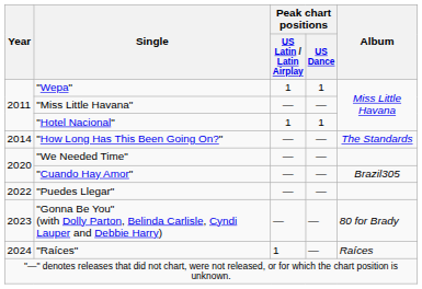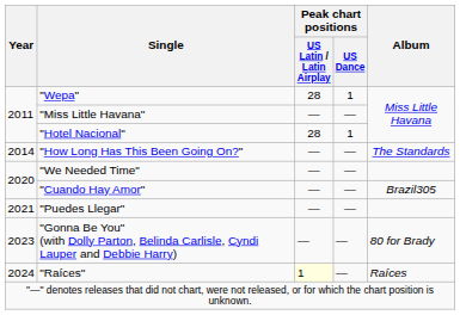"Wepa" | Peak chart positions / US Latin / Latin Airplay: 1 -> 28
"Hotel Nacional" | Peak chart positions / US Latin / Latin Airplay: 1 -> 28
"Puedes Llegar" | Year: 2022 -> 2021
"Raíces" | Peak chart positions / US Latin / Latin Airplay: no background -> lightyellow background
